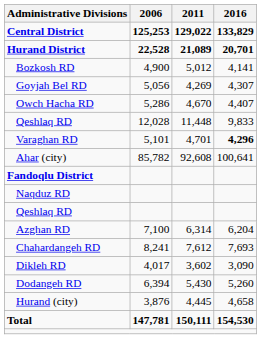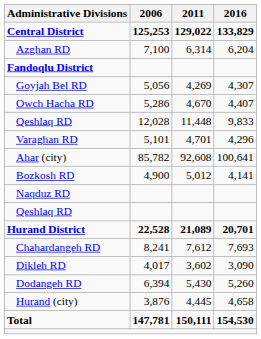rows swapped: Azghan RD <-> Hurand District
rows swapped: Bozkosh RD <-> Fandoqlu District
Varaghan RD | 2016: bold -> normal
